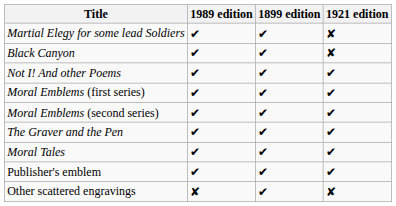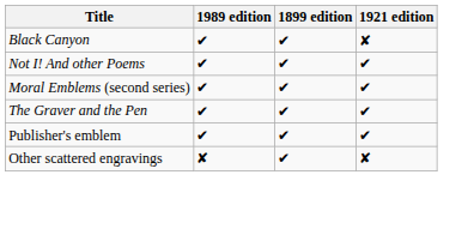- row: Martial Elegy for some lead Soldiers | ✔ | ✔ | ✘
- row: Moral Emblems (first series) | ✔ | ✔ | ✔
- row: Moral Tales | ✔ | ✔ | ✔
